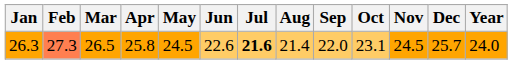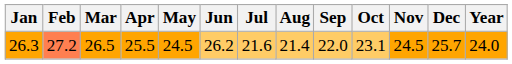26.3 | Feb: 27.3 -> 27.2
26.3 | Apr: 25.8 -> 25.5
26.3 | Jun: 22.6 -> 26.2
26.3 | Jul: bold -> normal
